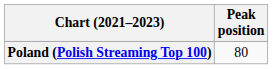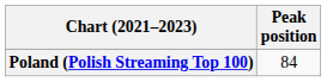Poland (Polish Streaming Top 100) | Peak position: 80 -> 84
